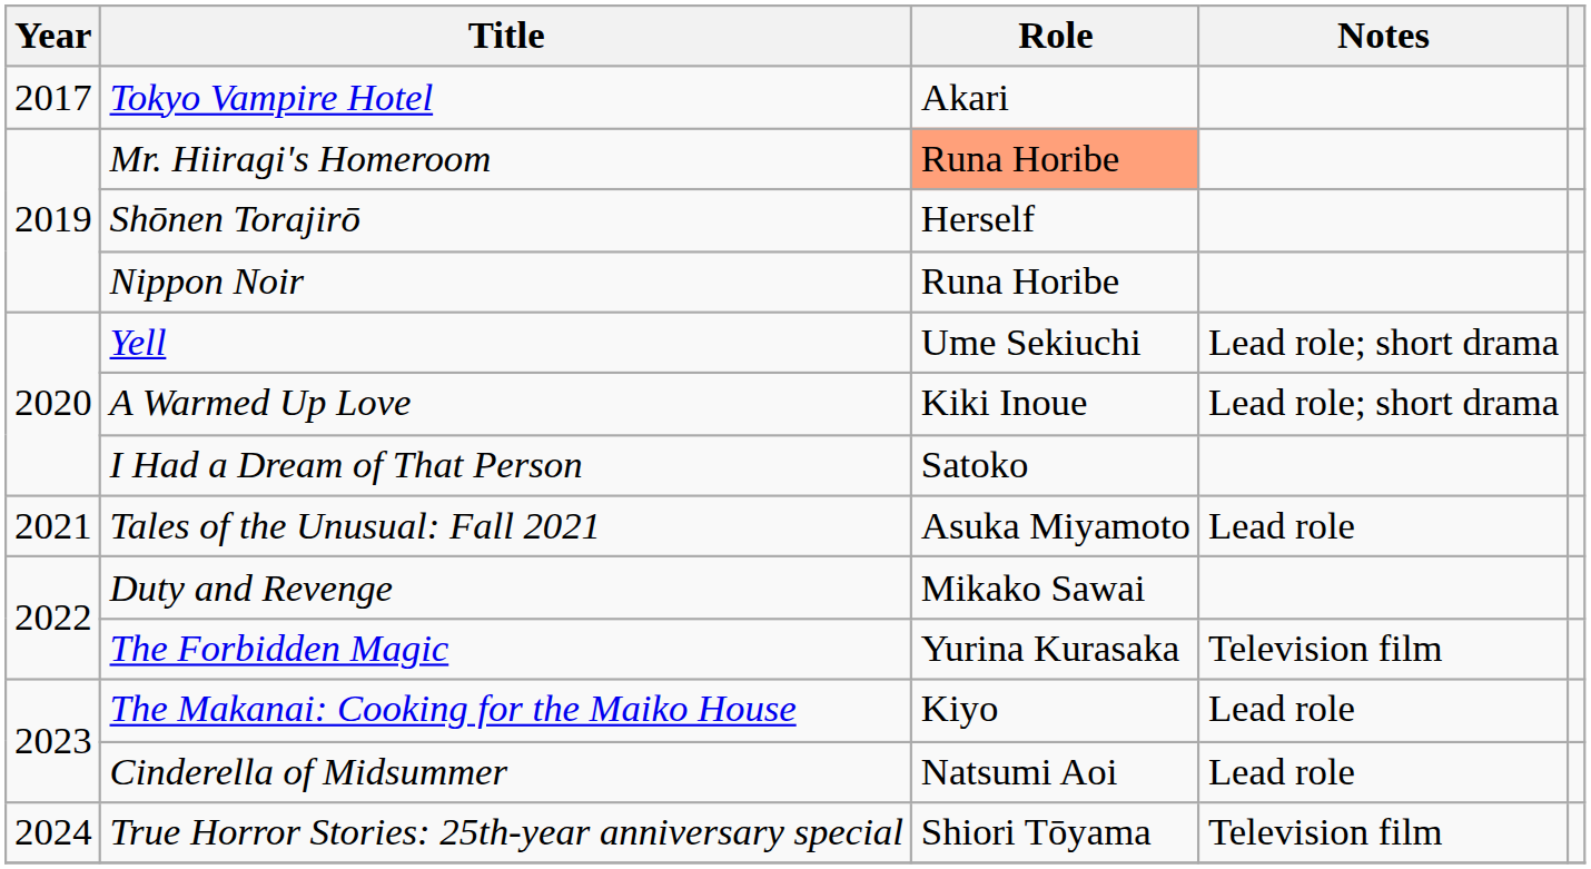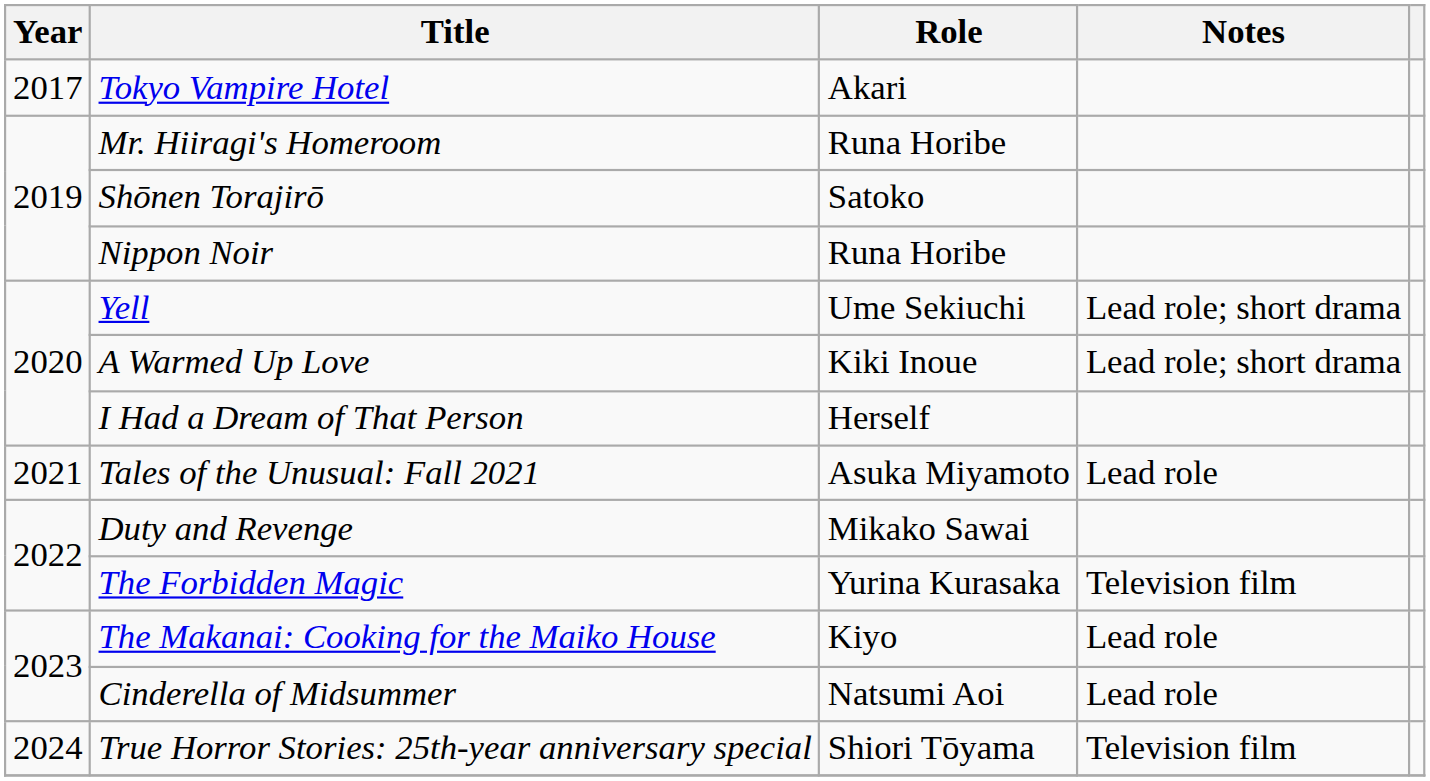Mr. Hiiragi's Homeroom | Role: lightsalmon background -> no background
Shōnen Torajirō | Role: Herself -> Satoko
I Had a Dream of That Person | Role: Satoko -> Herself
